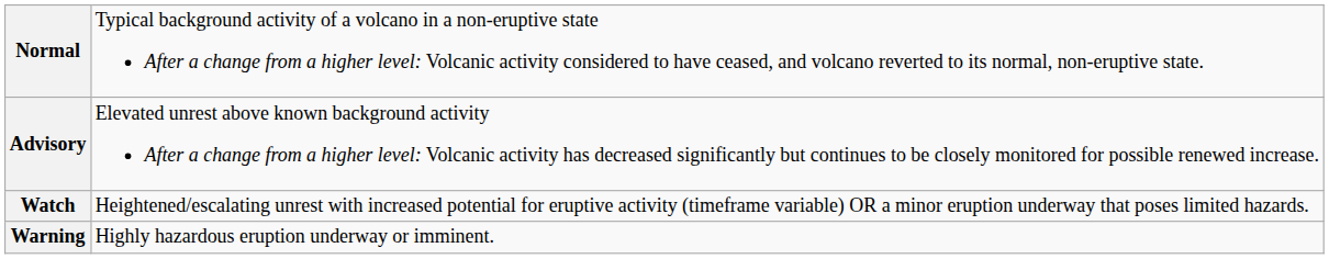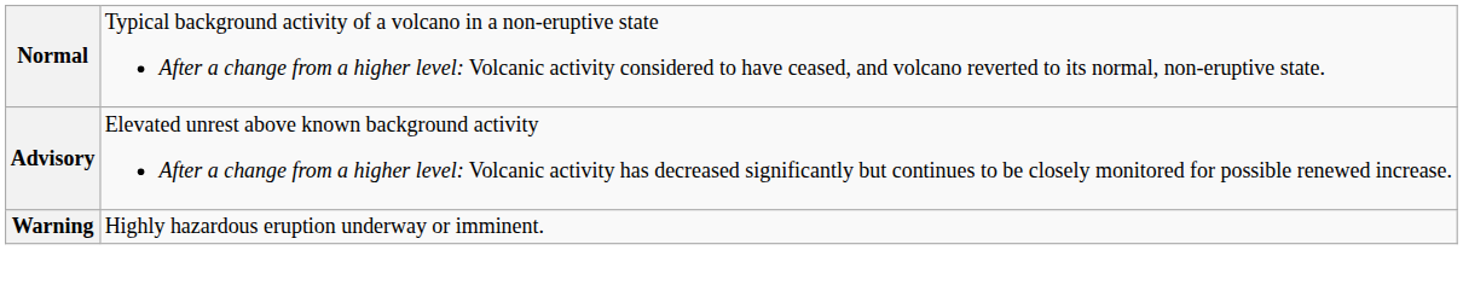- row: Watch | Heightened/escalating unrest with increased potential for eruptive activity (timeframe variable) OR a minor eruption underway that poses limited hazards.
